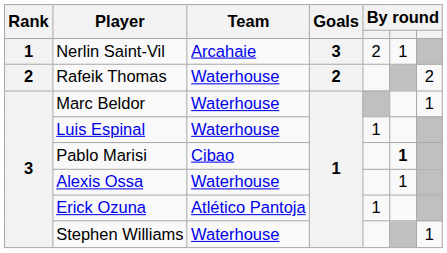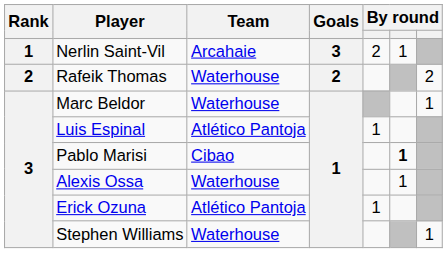Luis Espinal | Team: Waterhouse -> Atlético Pantoja
